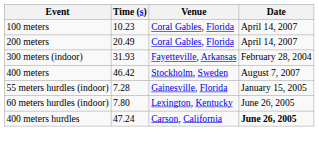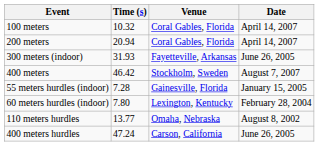100 meters | Time (s): 10.23 -> 10.32
200 meters | Time (s): 20.49 -> 20.94
300 meters (indoor) | Date: February 28, 2004 -> June 26, 2005
60 meters hurdles (indoor) | Date: June 26, 2005 -> February 28, 2004
+ row: 110 meters hurdles | 13.77 | Omaha, Nebraska | August 8, 2002
400 meters hurdles | Date: bold -> normal
